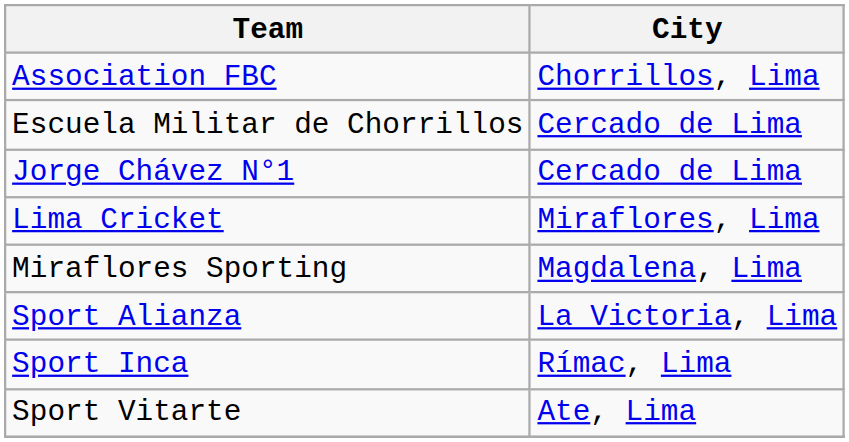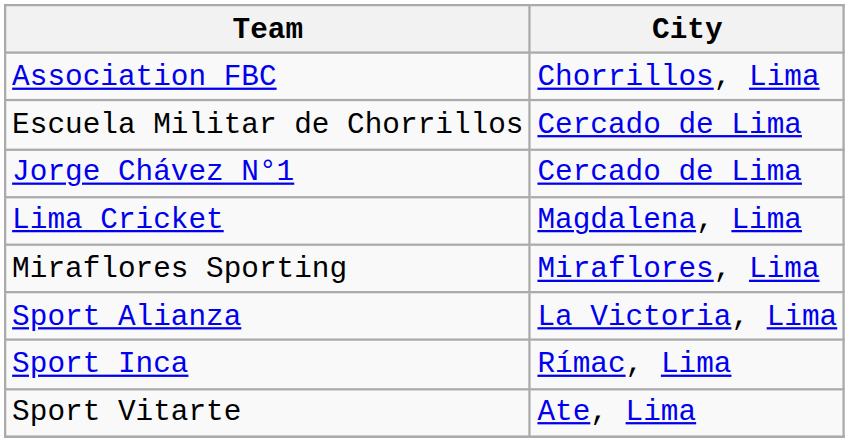Lima Cricket | City: Miraflores, Lima -> Magdalena, Lima
Miraflores Sporting | City: Magdalena, Lima -> Miraflores, Lima
